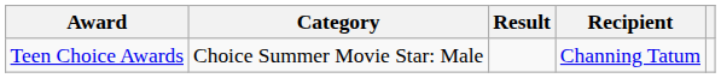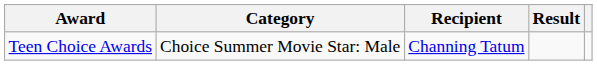columns swapped: Recipient <-> Result
